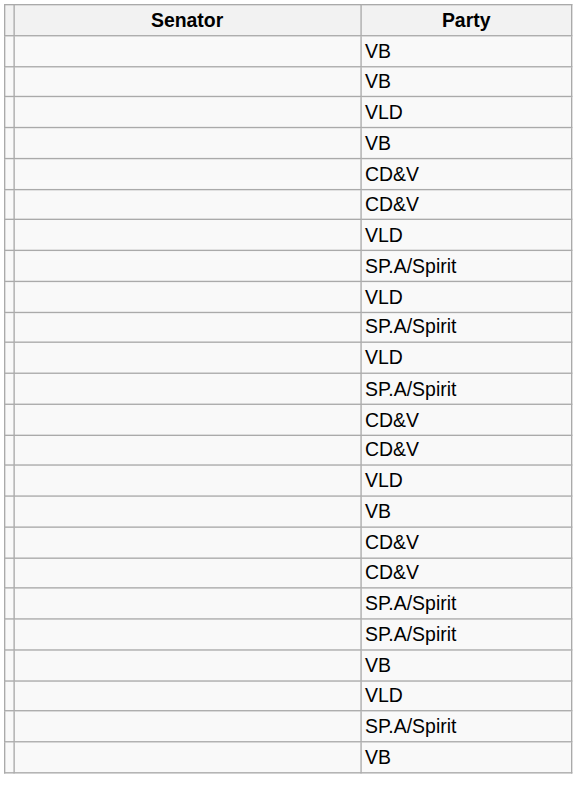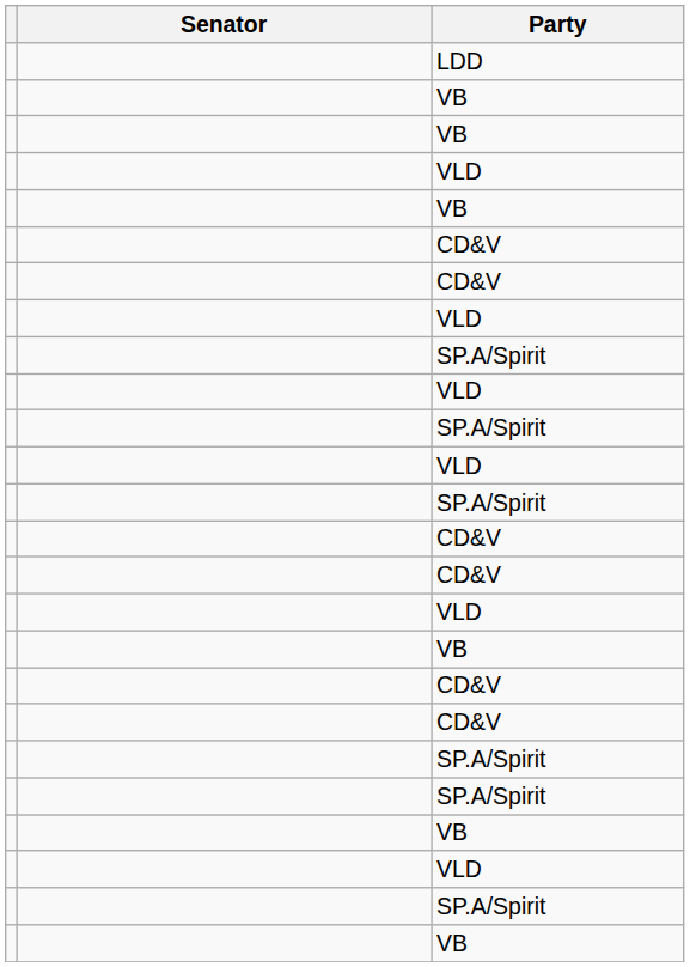+ row: LDD
